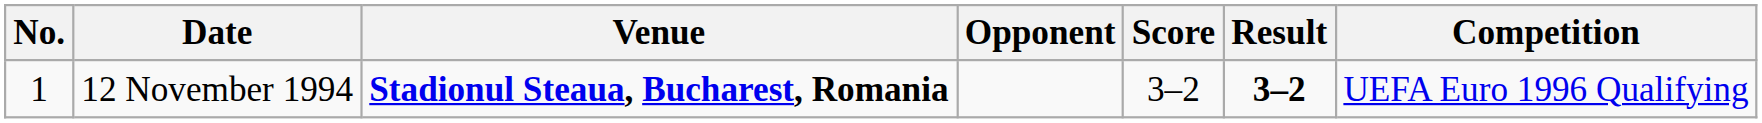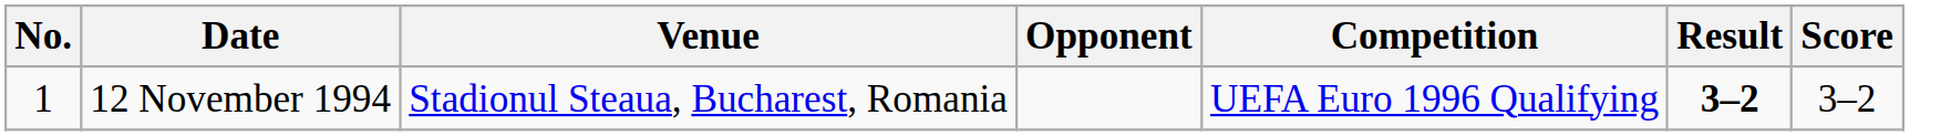columns swapped: Score <-> Competition
12 November 1994 | Venue: bold -> normal
